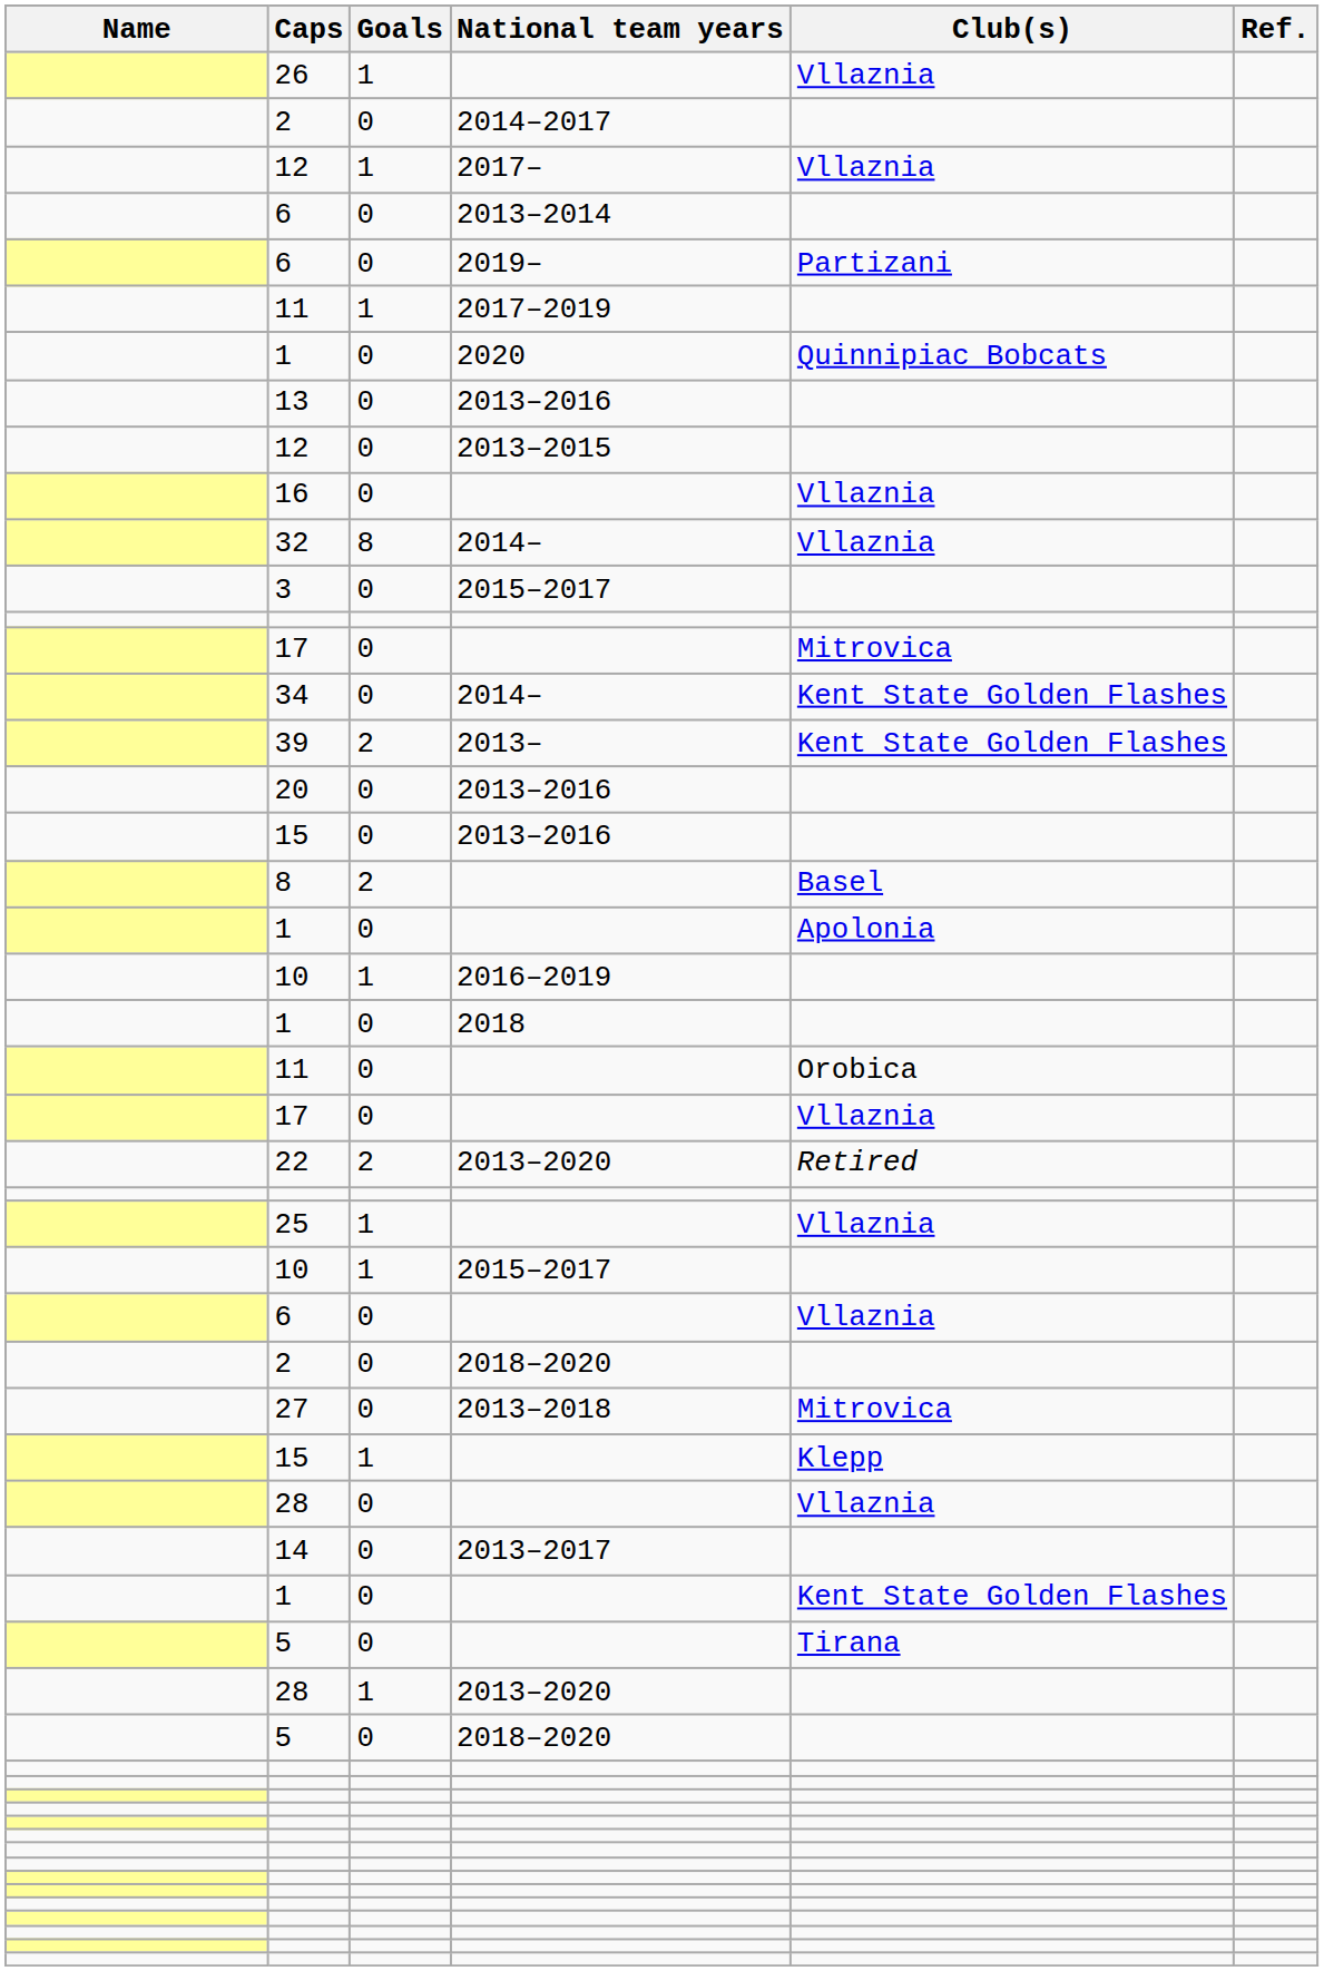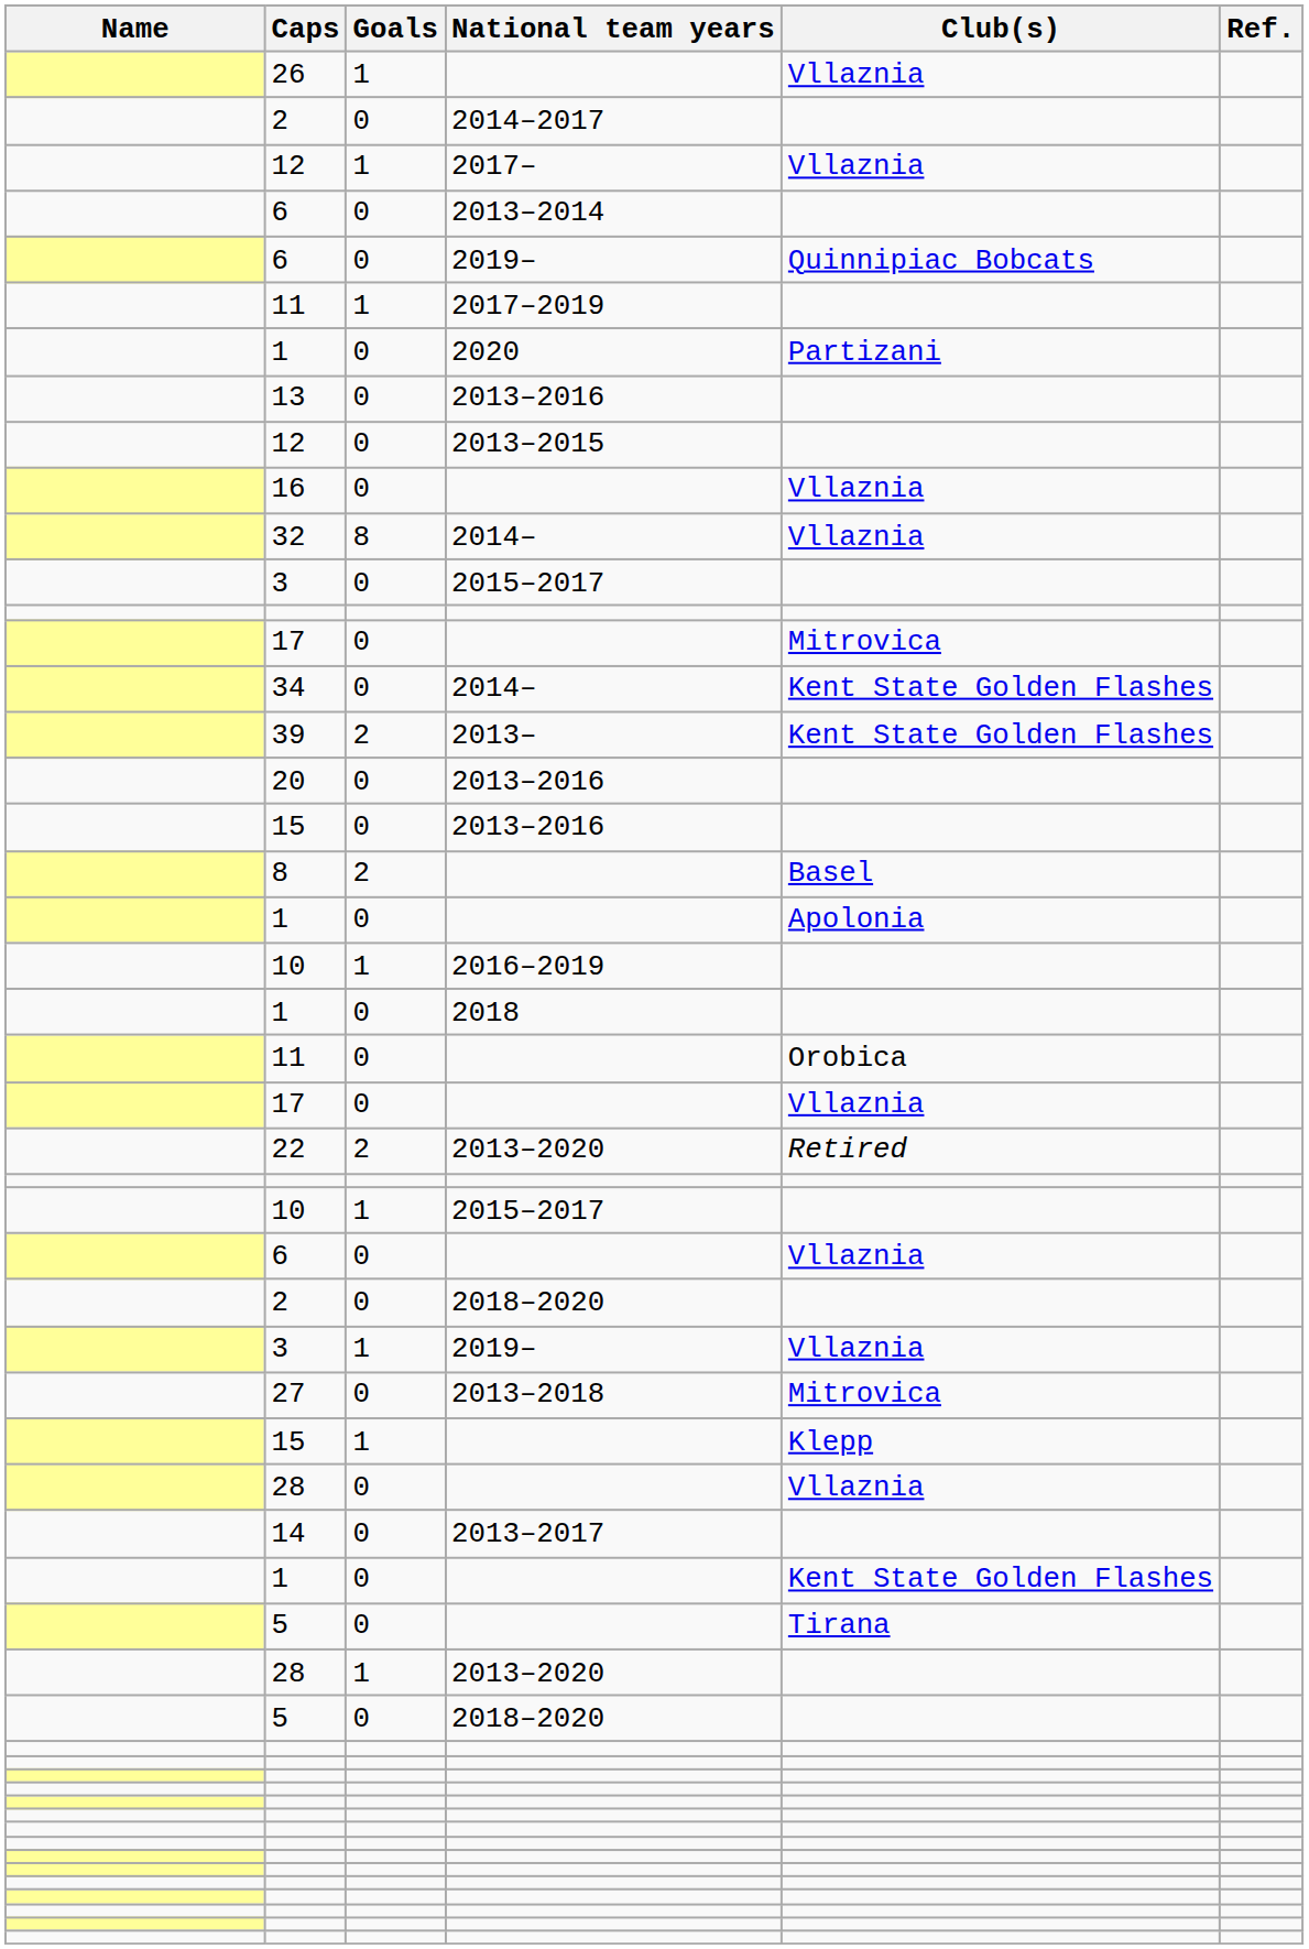6 / 2019– | Club(s): Partizani -> Quinnipiac Bobcats
1 / 2020 | Club(s): Quinnipiac Bobcats -> Partizani
- row: 25 | 1 | Vllaznia
+ row: 3 | 1 | 2019– | Vllaznia
